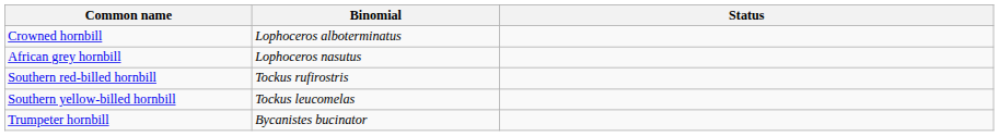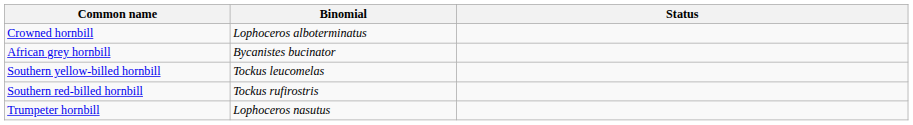African grey hornbill | Binomial: Lophoceros nasutus -> Bycanistes bucinator
rows swapped: Southern yellow-billed hornbill <-> Southern red-billed hornbill
Trumpeter hornbill | Binomial: Bycanistes bucinator -> Lophoceros nasutus
